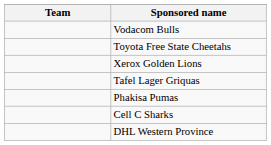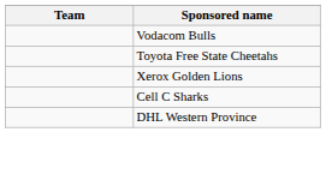- row: Tafel Lager Griquas
- row: Phakisa Pumas
